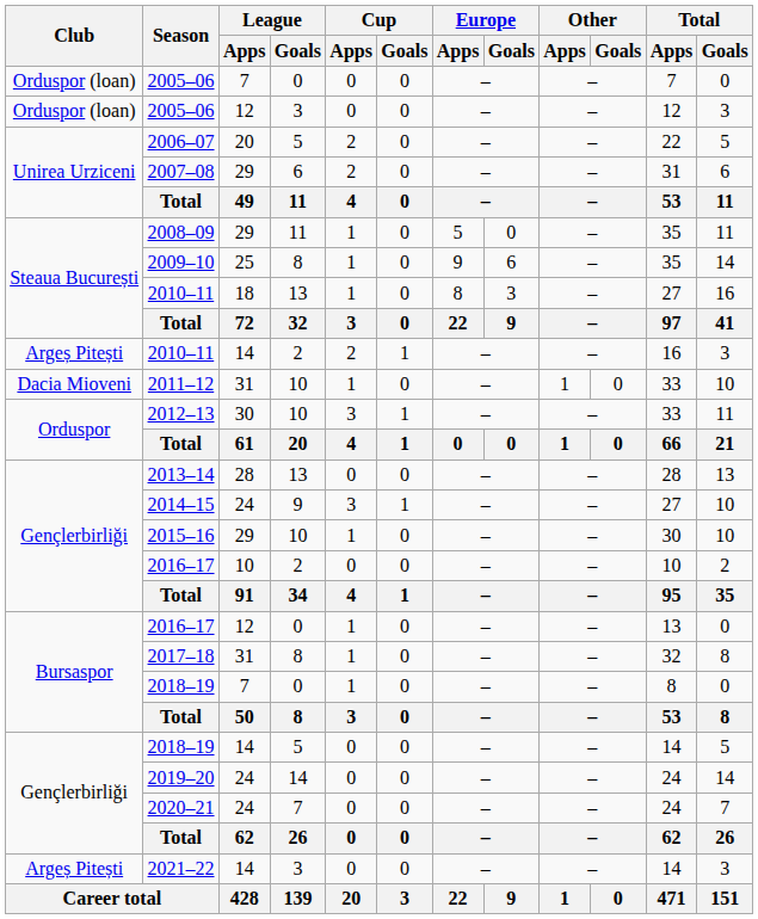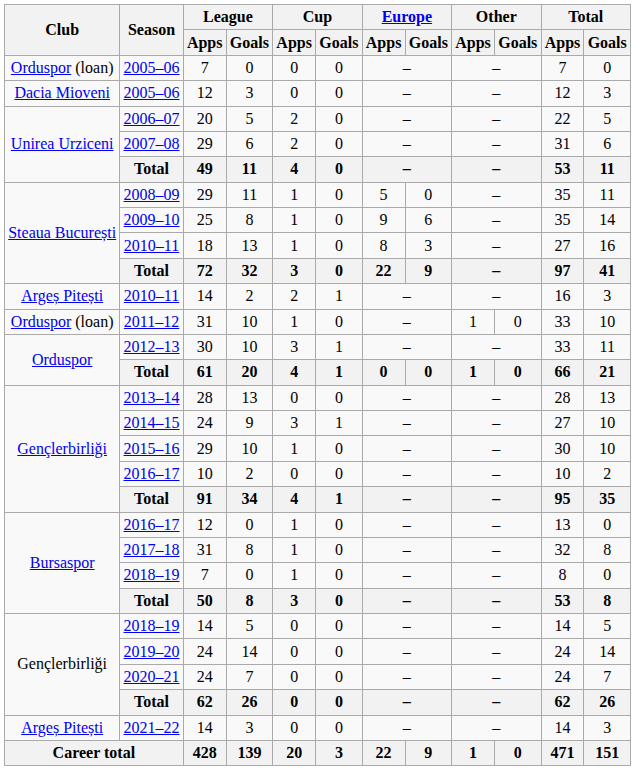2005–06 / 12 | Club: Orduspor (loan) -> Dacia Mioveni
2011–12 | Club: Dacia Mioveni -> Orduspor (loan)
